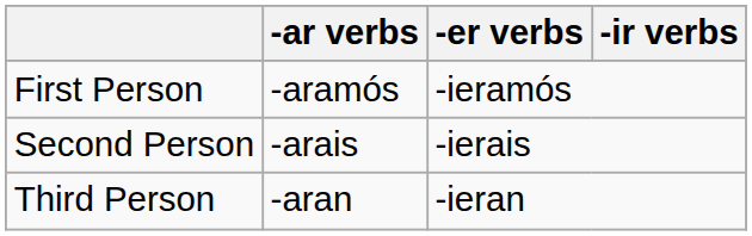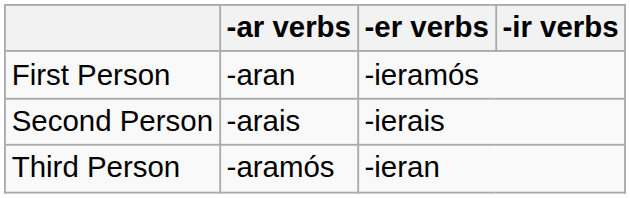First Person | -ar verbs: -aramós -> -aran
Third Person | -ar verbs: -aran -> -aramós
